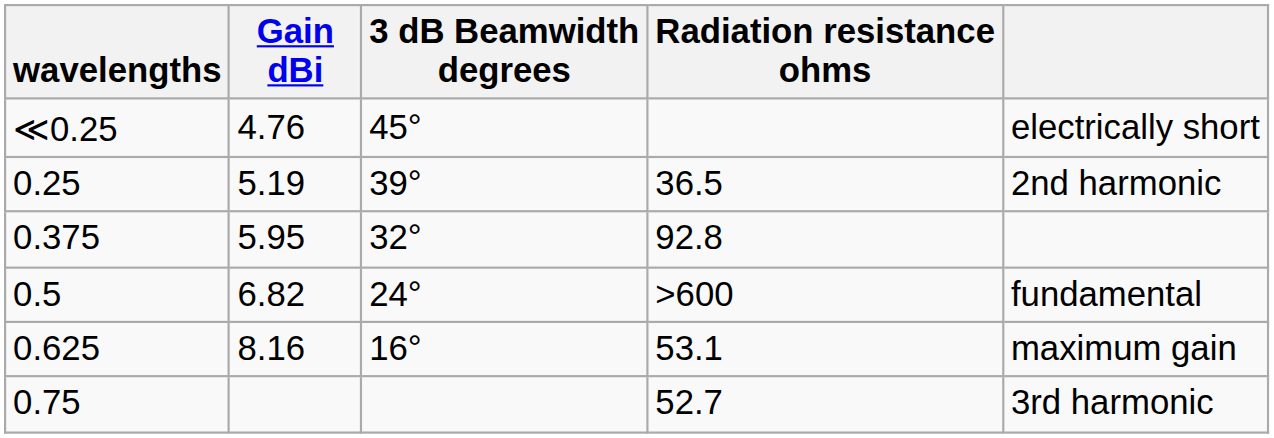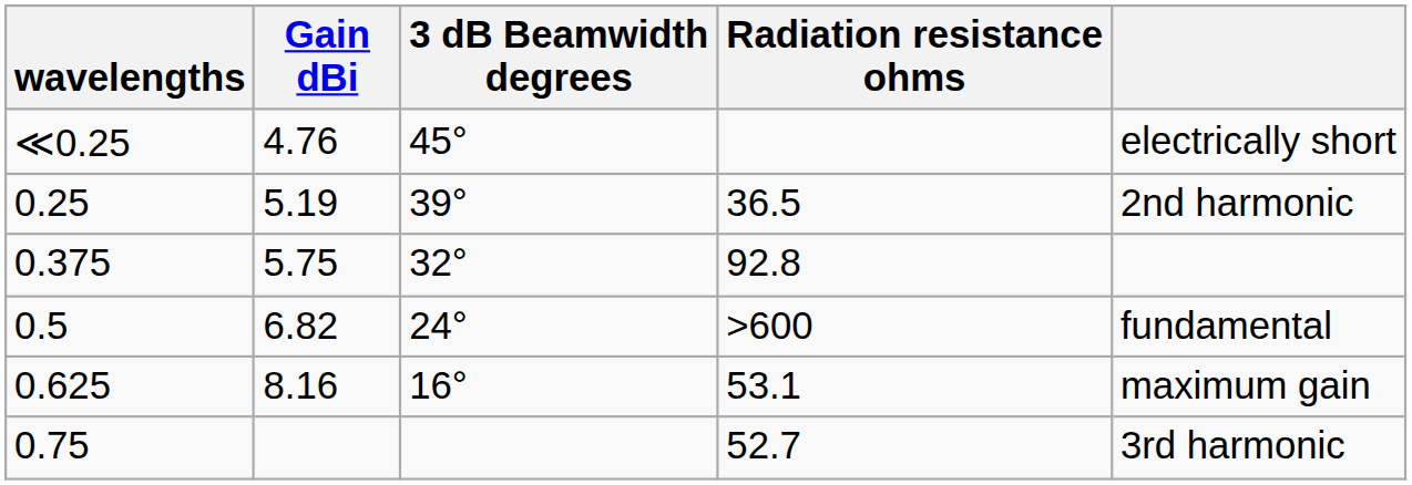0.375 | Gain dBi: 5.95 -> 5.75
